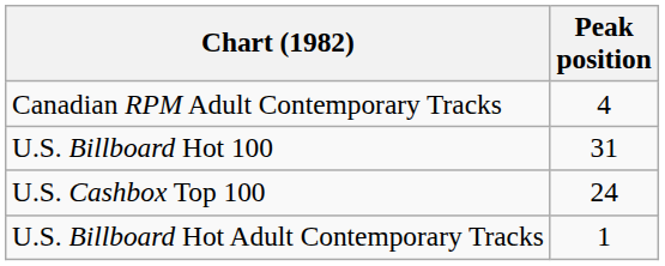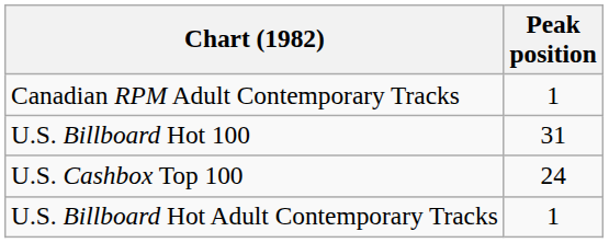Canadian RPM Adult Contemporary Tracks | Peak position: 4 -> 1
